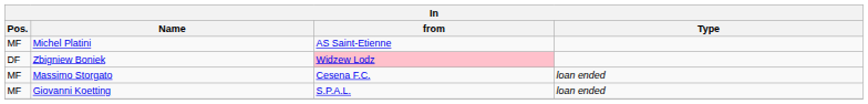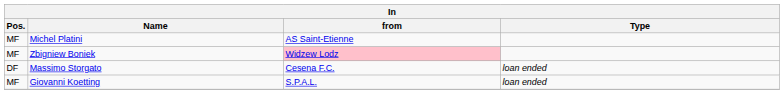Zbigniew Boniek | Pos.: DF -> MF
Massimo Storgato | Pos.: MF -> DF
